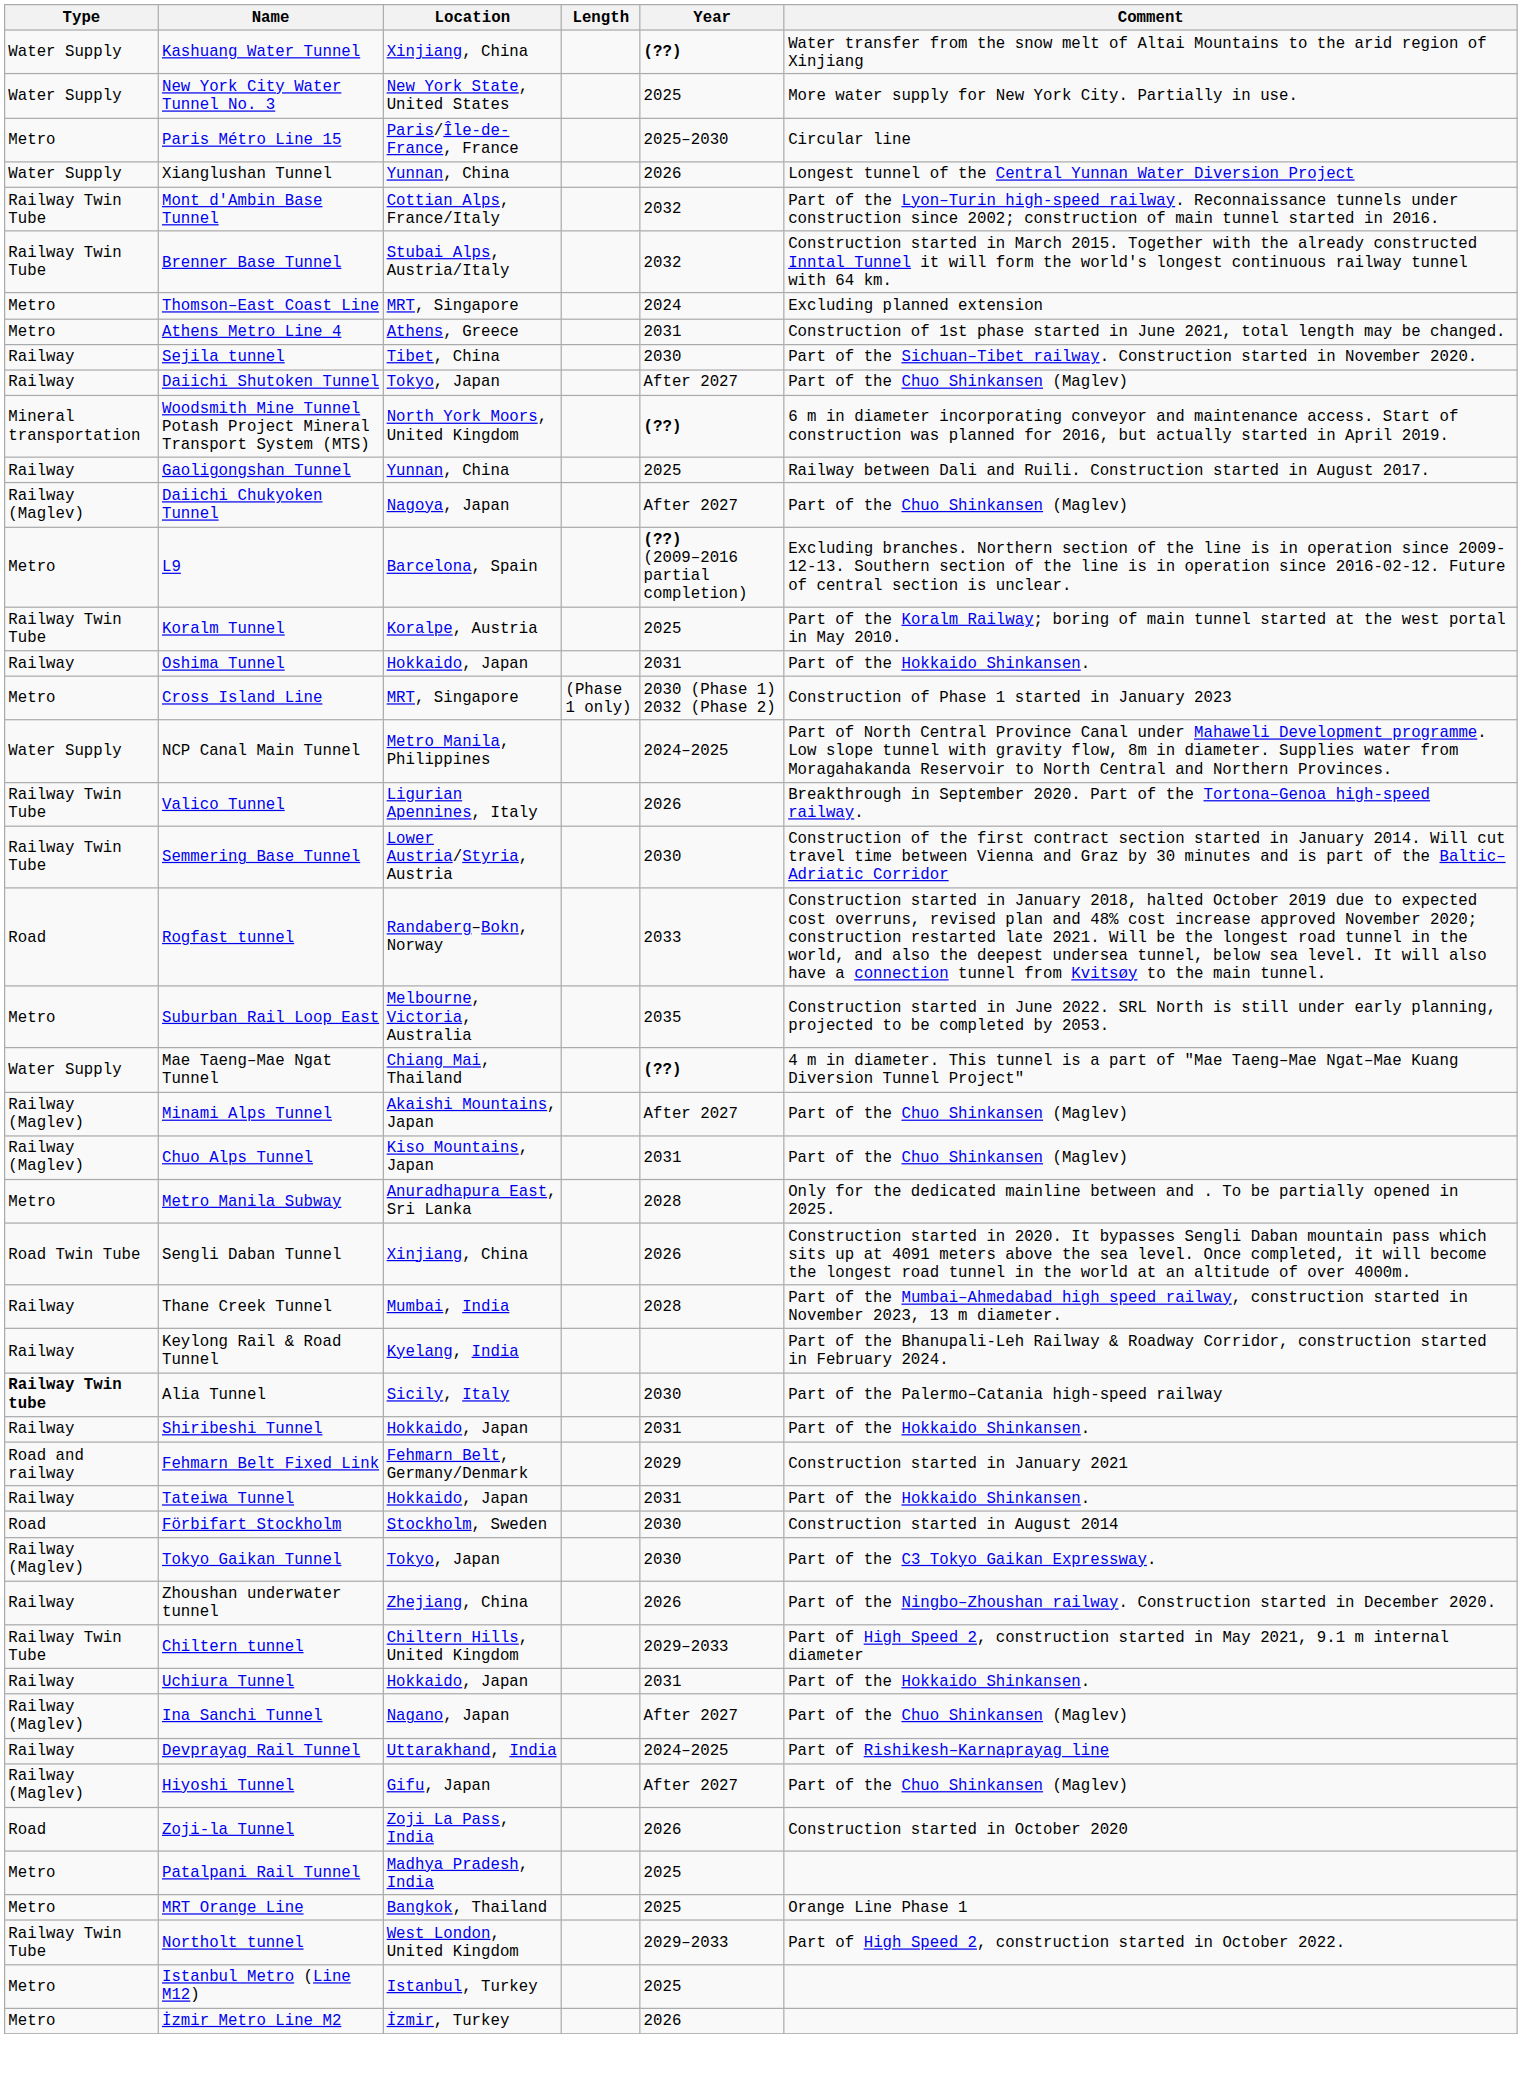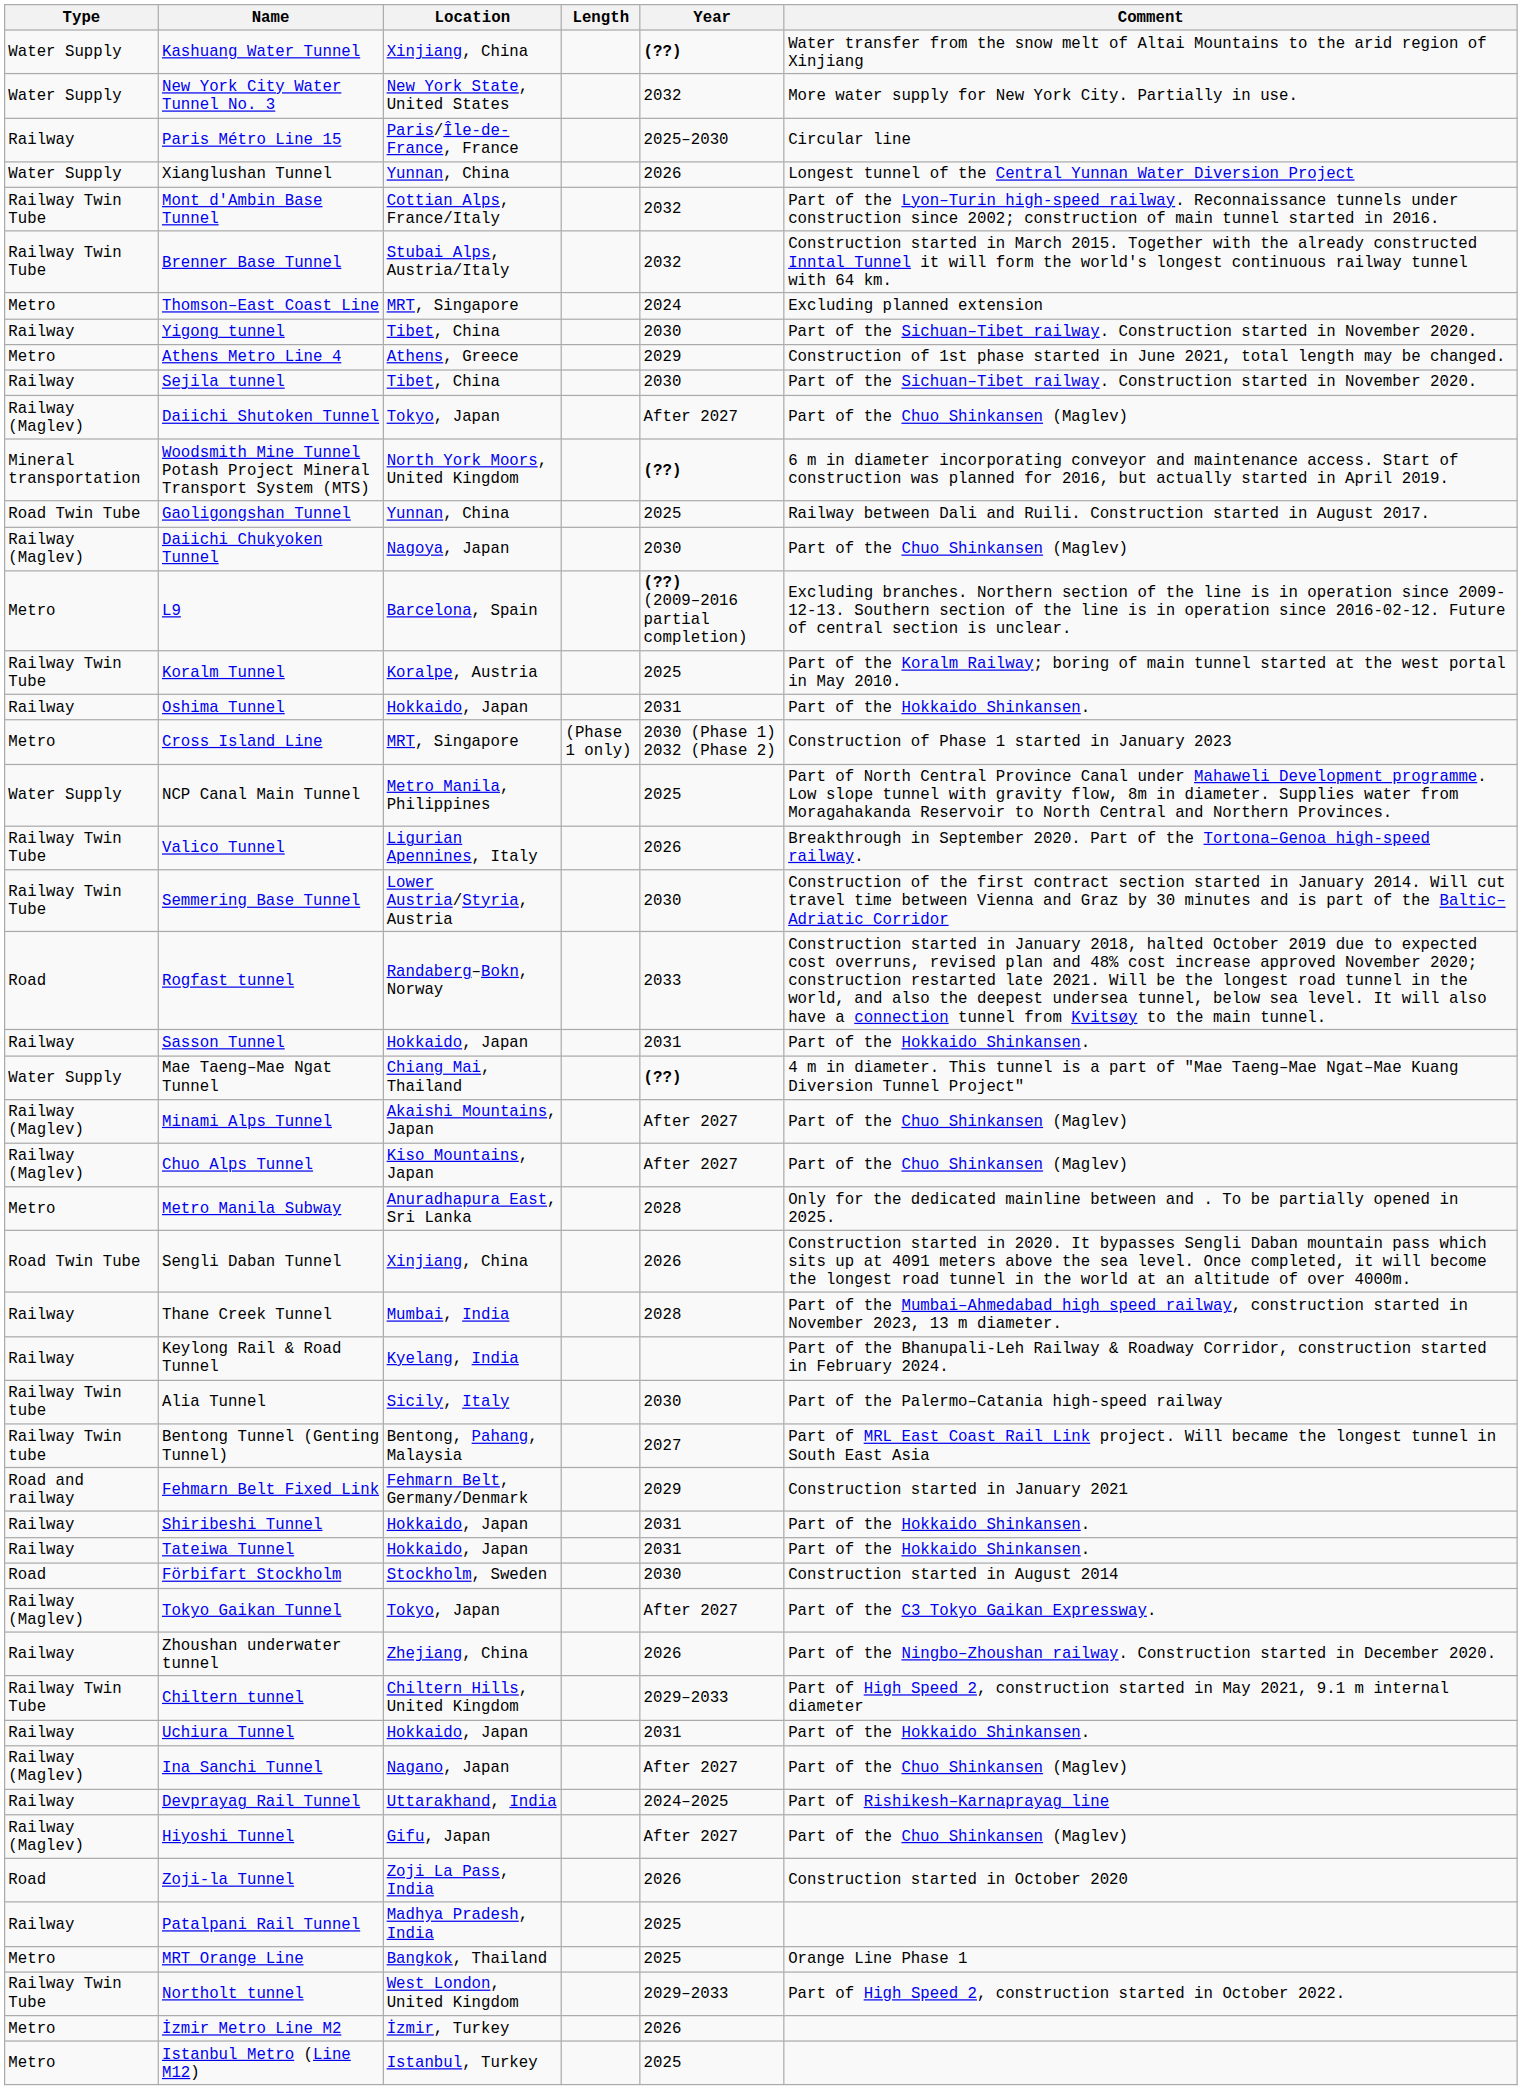New York City Water Tunnel No. 3 | Year: 2025 -> 2032
Paris Métro Line 15 | Type: Metro -> Railway
+ row: Railway | Yigong tunnel | Tibet, China | 2030 | Part of the Sichuan–Tibet railway. Construction started in November 2020.
Athens Metro Line 4 | Year: 2031 -> 2029
Daiichi Shutoken Tunnel | Type: Railway -> Railway (Maglev)
Gaoligongshan Tunnel | Type: Railway -> Road Twin Tube
Daiichi Chukyoken Tunnel | Year: After 2027 -> 2030
NCP Canal Main Tunnel | Year: 2024–2025 -> 2025
+ row: Railway | Sasson Tunnel | Hokkaido, Japan | 2031 | Part of the Hokkaido Shinkansen.
- row: Metro | Suburban Rail Loop East | Melbourne, Victoria, Australia | 2035 | Construction started in June 2022. SRL North is still under early planning, projected to be completed by 2053.
Chuo Alps Tunnel | Year: 2031 -> After 2027
Alia Tunnel | Type: bold -> normal
+ row: Railway Twin tube | Bentong Tunnel (Genting Tunnel) | Bentong, Pahang, Malaysia | 2027 | Part of MRL East Coast Rail Link project. Will became the longest tunnel in South East Asia
rows swapped: Shiribeshi Tunnel <-> Fehmarn Belt Fixed Link
Tokyo Gaikan Tunnel | Year: 2030 -> After 2027
Patalpani Rail Tunnel | Type: Metro -> Railway
rows swapped: İzmir Metro Line M2 <-> Istanbul Metro (Line M12)
